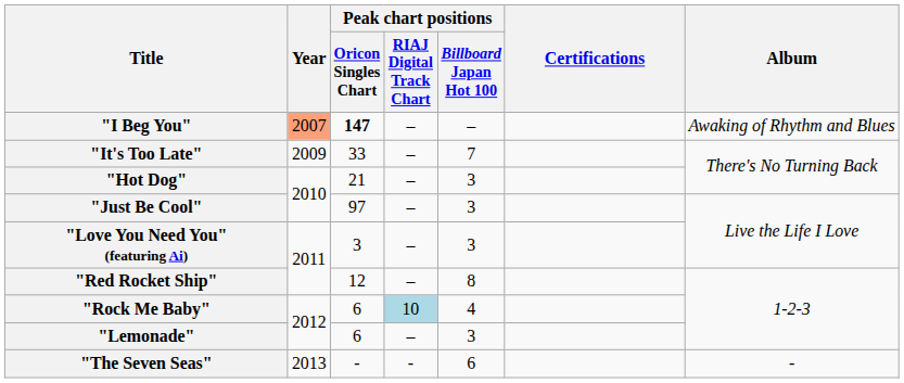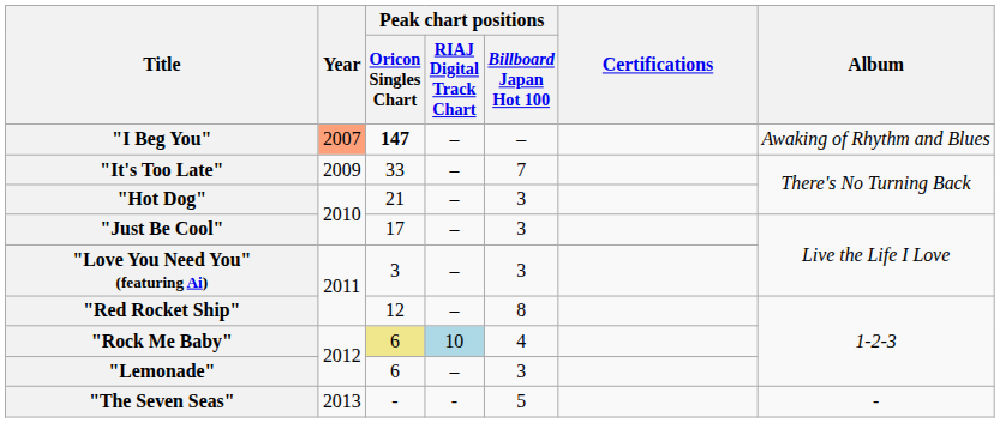"Just Be Cool" | Peak chart positions / Oricon Singles Chart: 97 -> 17
"Rock Me Baby" | Peak chart positions / Oricon Singles Chart: no background -> khaki background
"The Seven Seas" | Peak chart positions / Billboard Japan Hot 100: 6 -> 5
